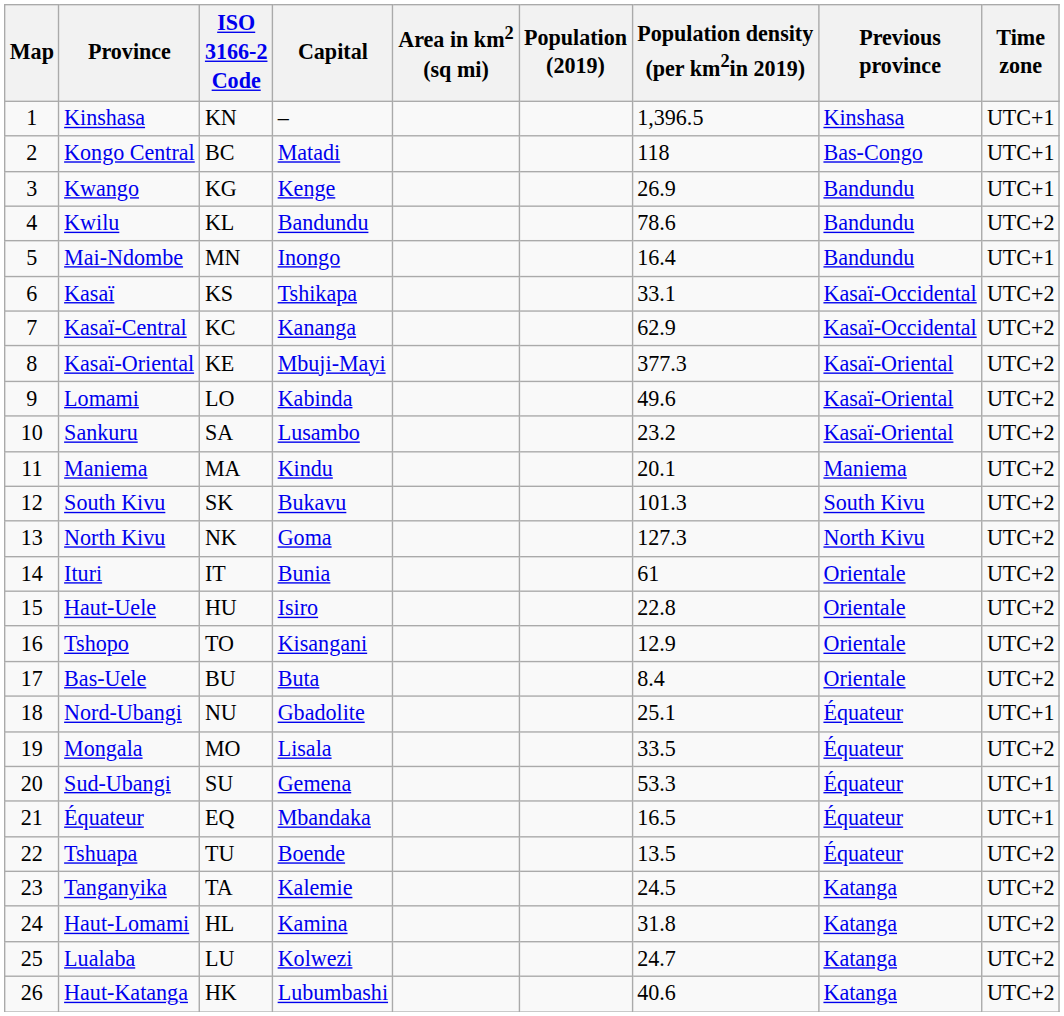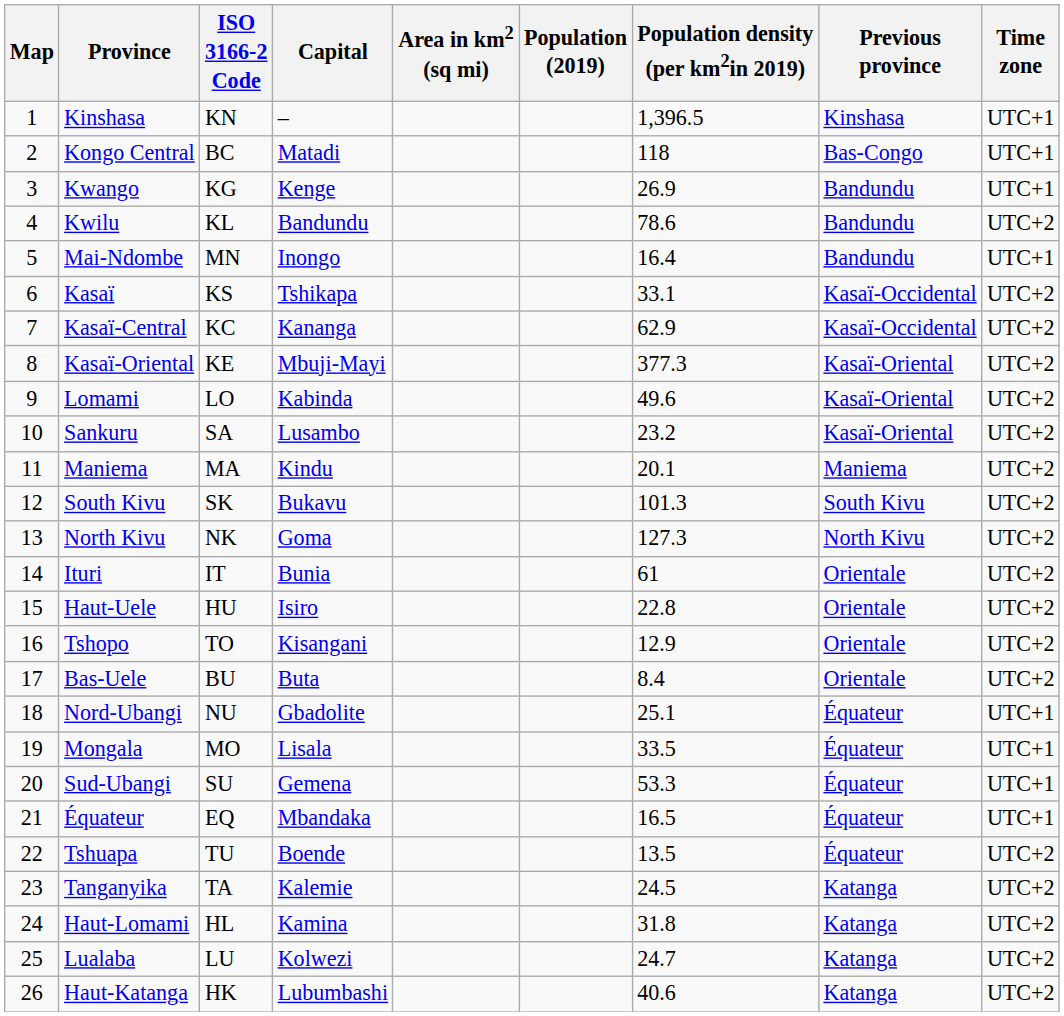Mongala | Time zone: UTC+2 -> UTC+1
